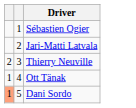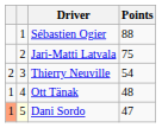+ column: Points | 88 | 75 | 54 | 48 | 47
Dani Sordo | column 2: no background -> lightyellow background
